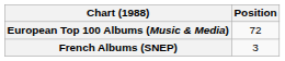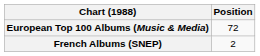French Albums (SNEP) | Position: 3 -> 2
